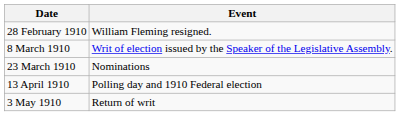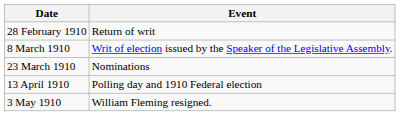28 February 1910 | Event: William Fleming resigned. -> Return of writ
3 May 1910 | Event: Return of writ -> William Fleming resigned.
